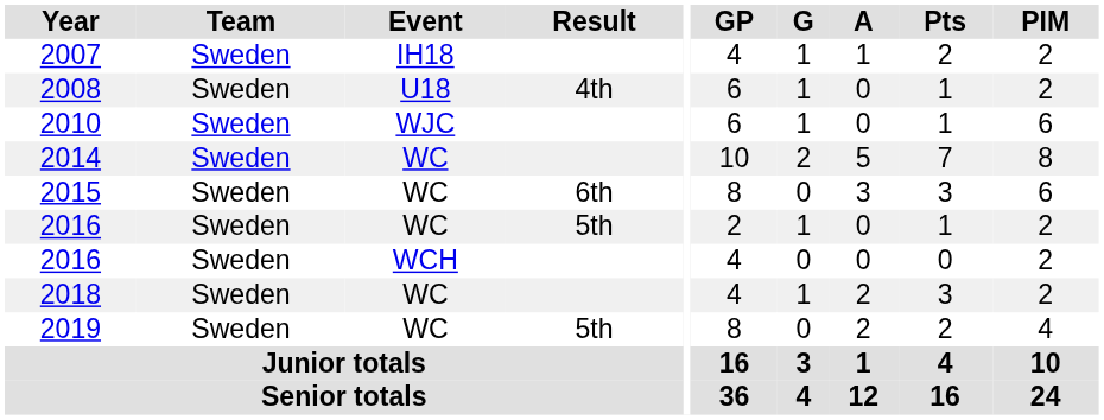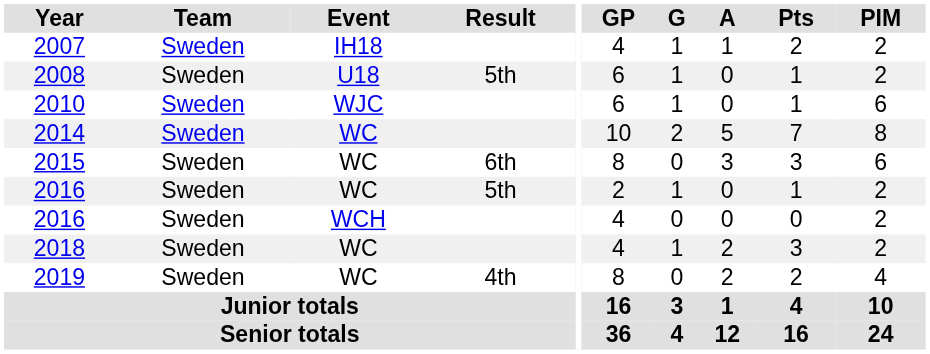2008 | Result: 4th -> 5th
2019 | Result: 5th -> 4th
